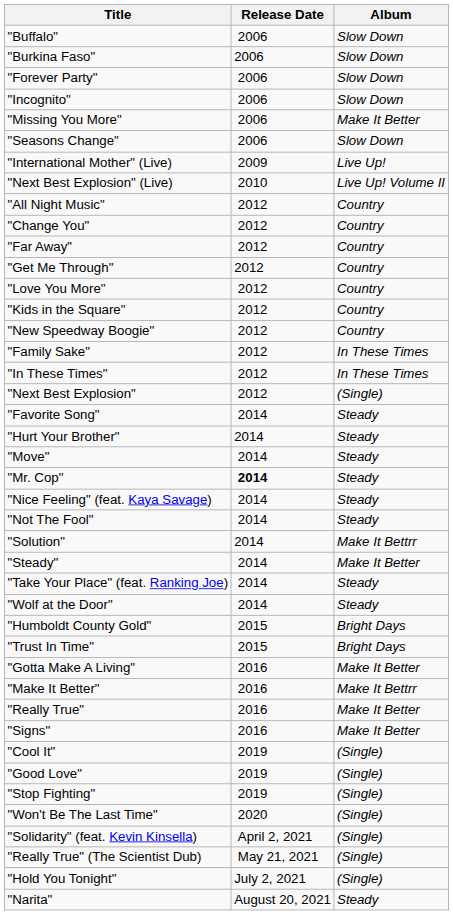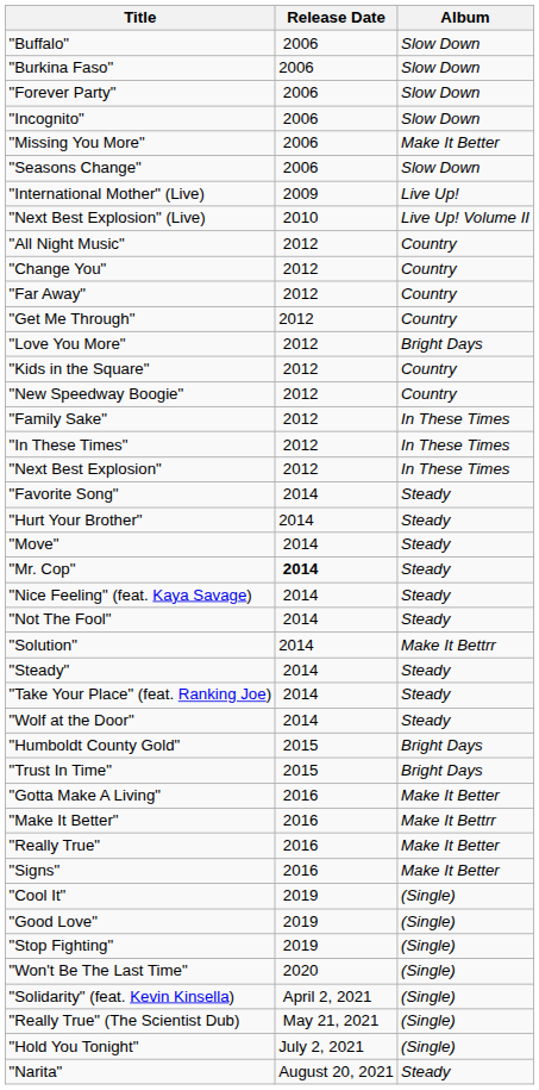"Love You More" | Album: Country -> Bright Days
"Next Best Explosion" | Album: (Single) -> In These Times
"Steady" | Album: Make It Better -> Steady
